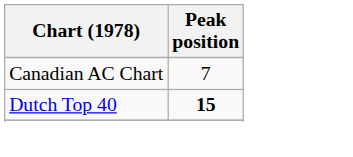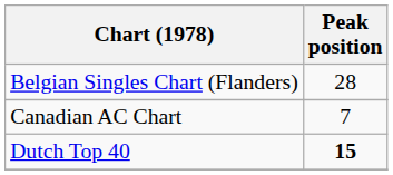+ row: Belgian Singles Chart (Flanders) | 28
